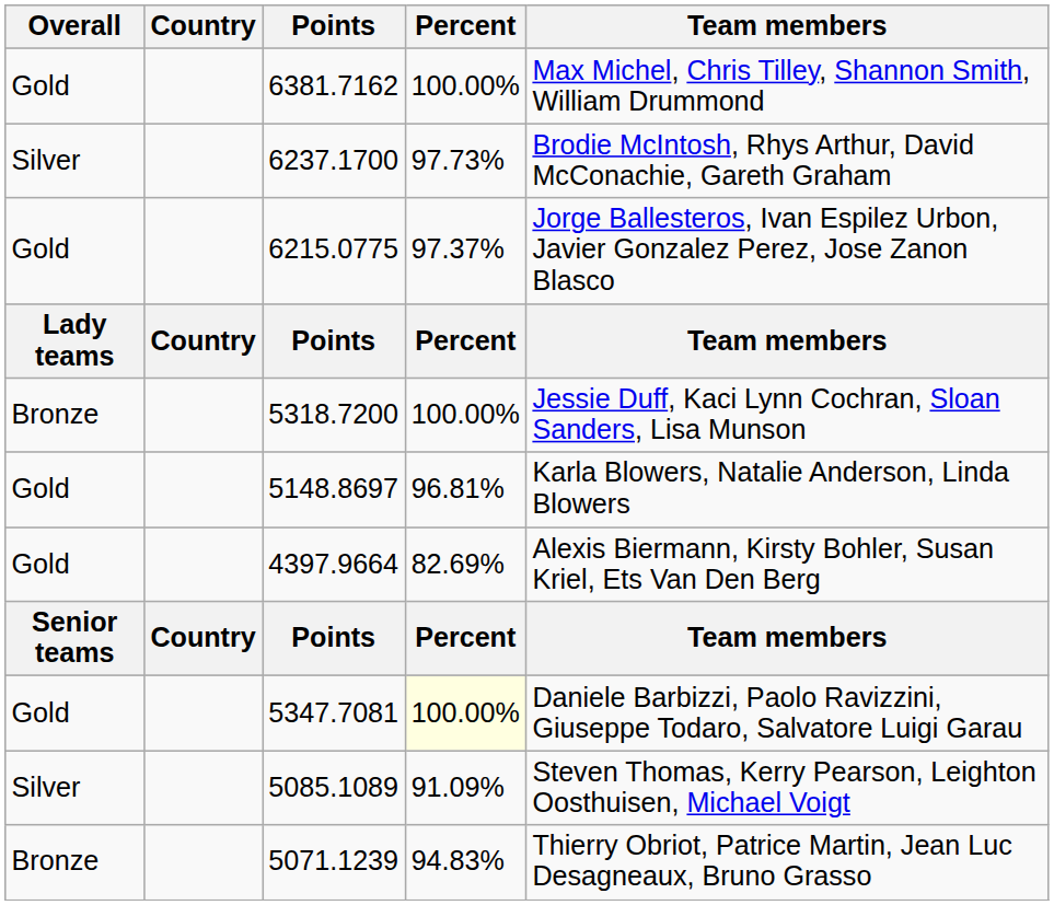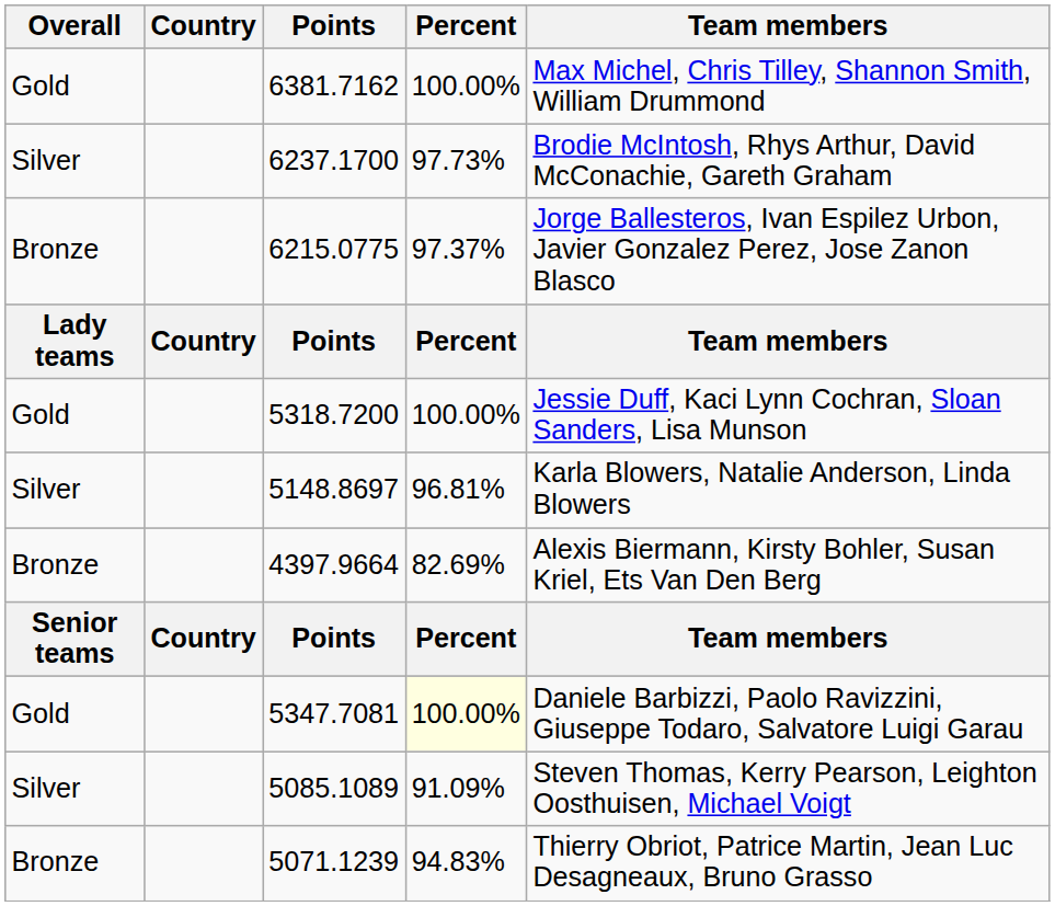6215.0775 | Overall: Gold -> Bronze
5318.7200 | Overall: Bronze -> Gold
5148.8697 | Overall: Gold -> Silver
4397.9664 | Overall: Gold -> Bronze
